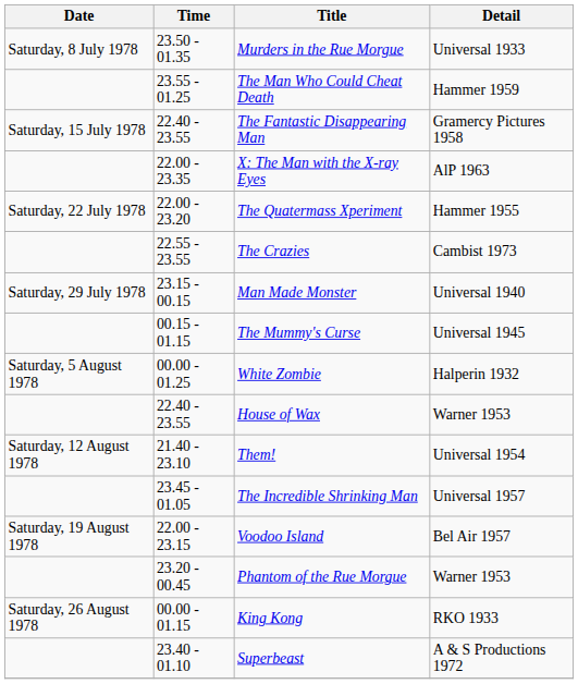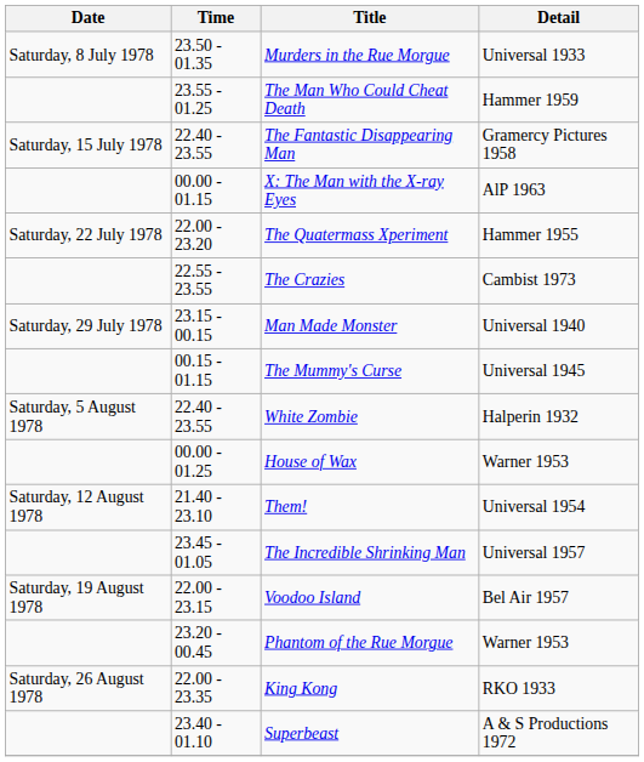X: The Man with the X-ray Eyes | Time: 22.00 - 23.35 -> 00.00 - 01.15
White Zombie | Time: 00.00 - 01.25 -> 22.40 - 23.55
House of Wax | Time: 22.40 - 23.55 -> 00.00 - 01.25
King Kong | Time: 00.00 - 01.15 -> 22.00 - 23.35
